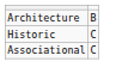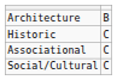+ row: Social/Cultural | C
